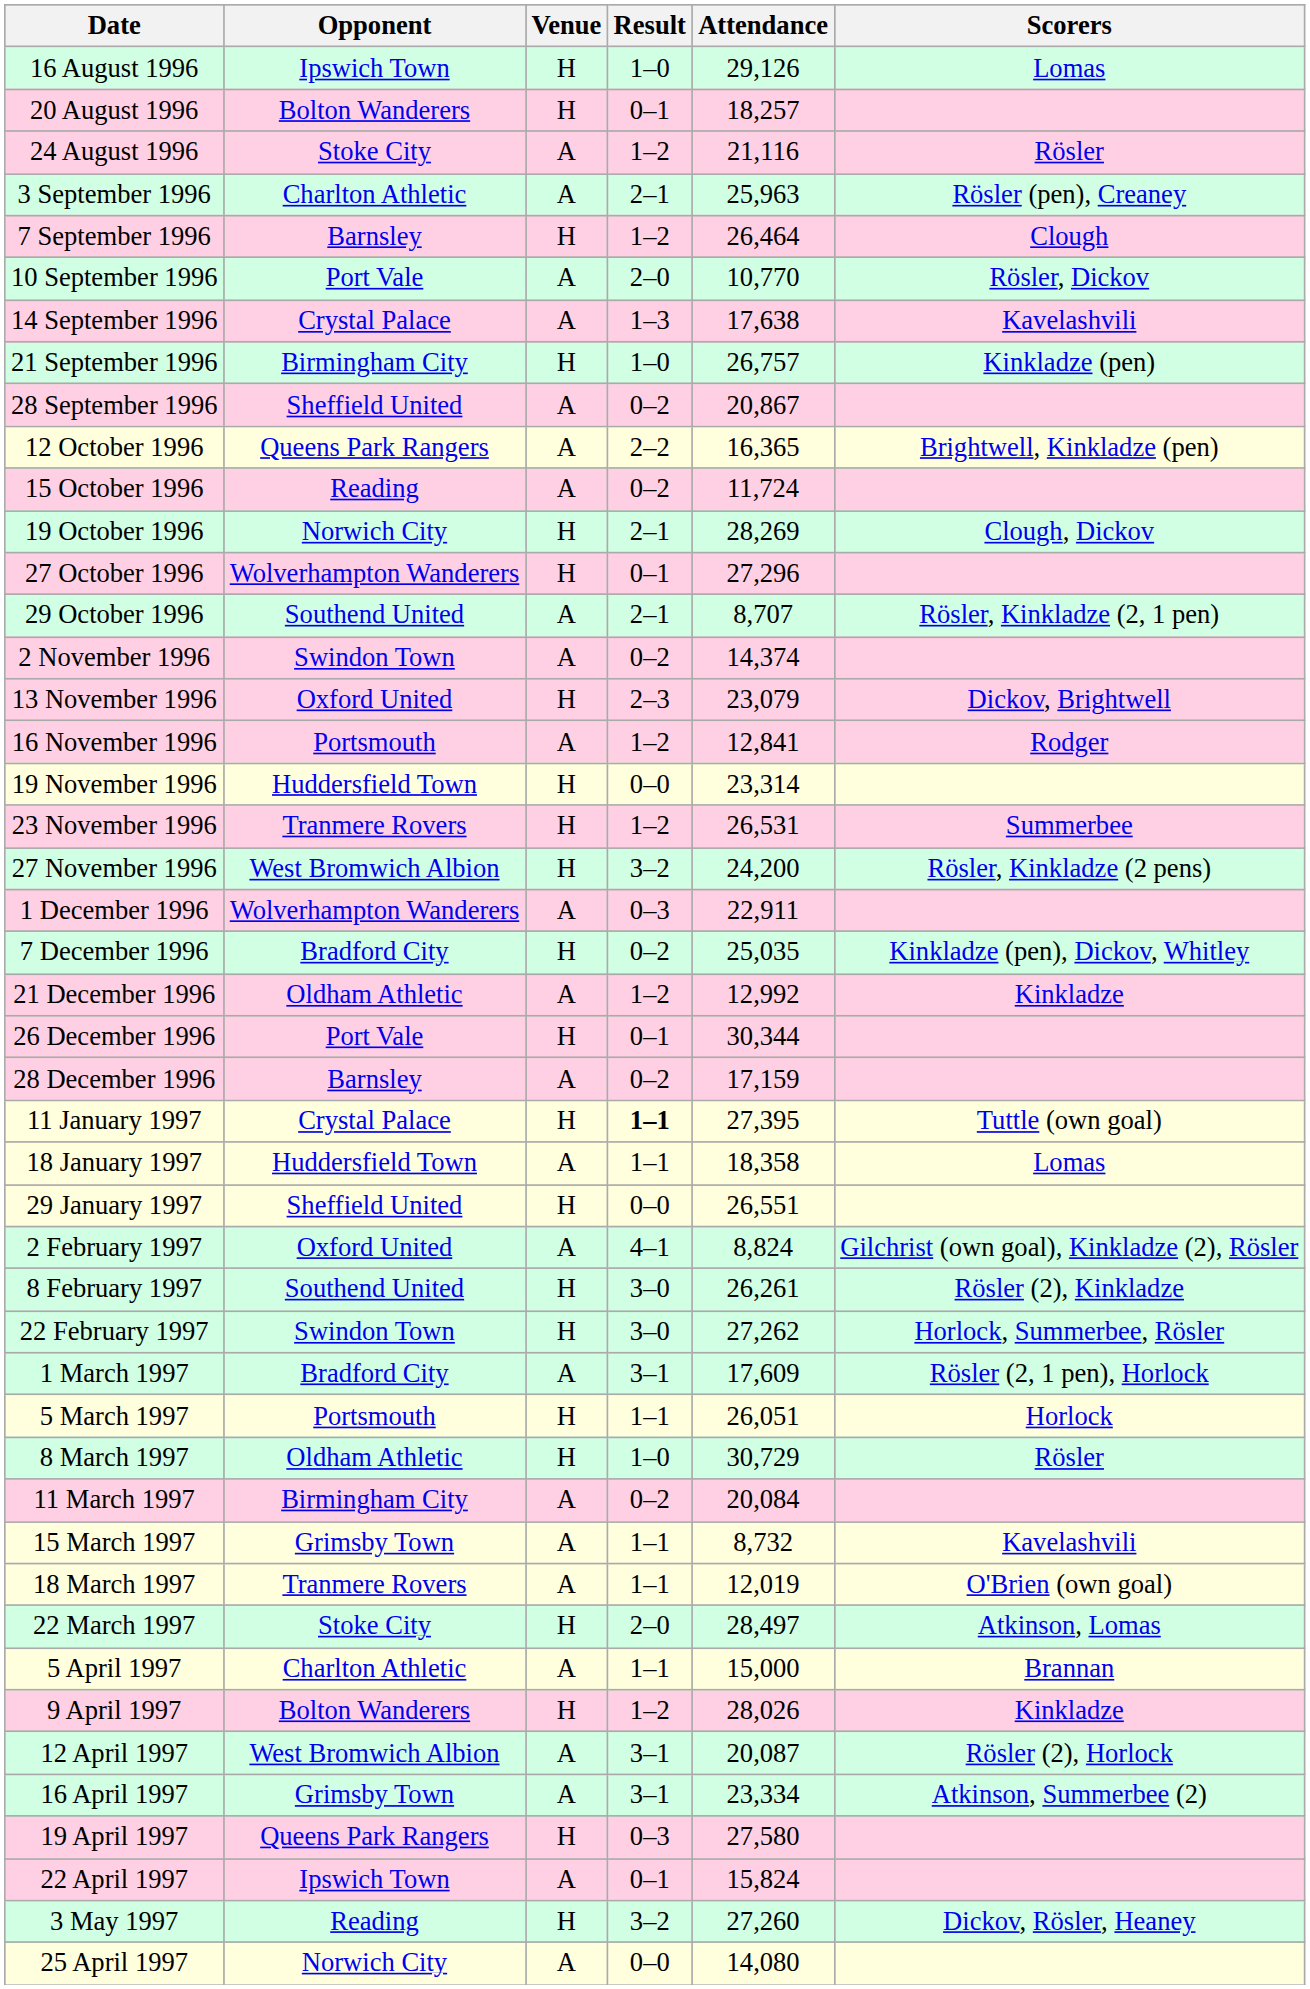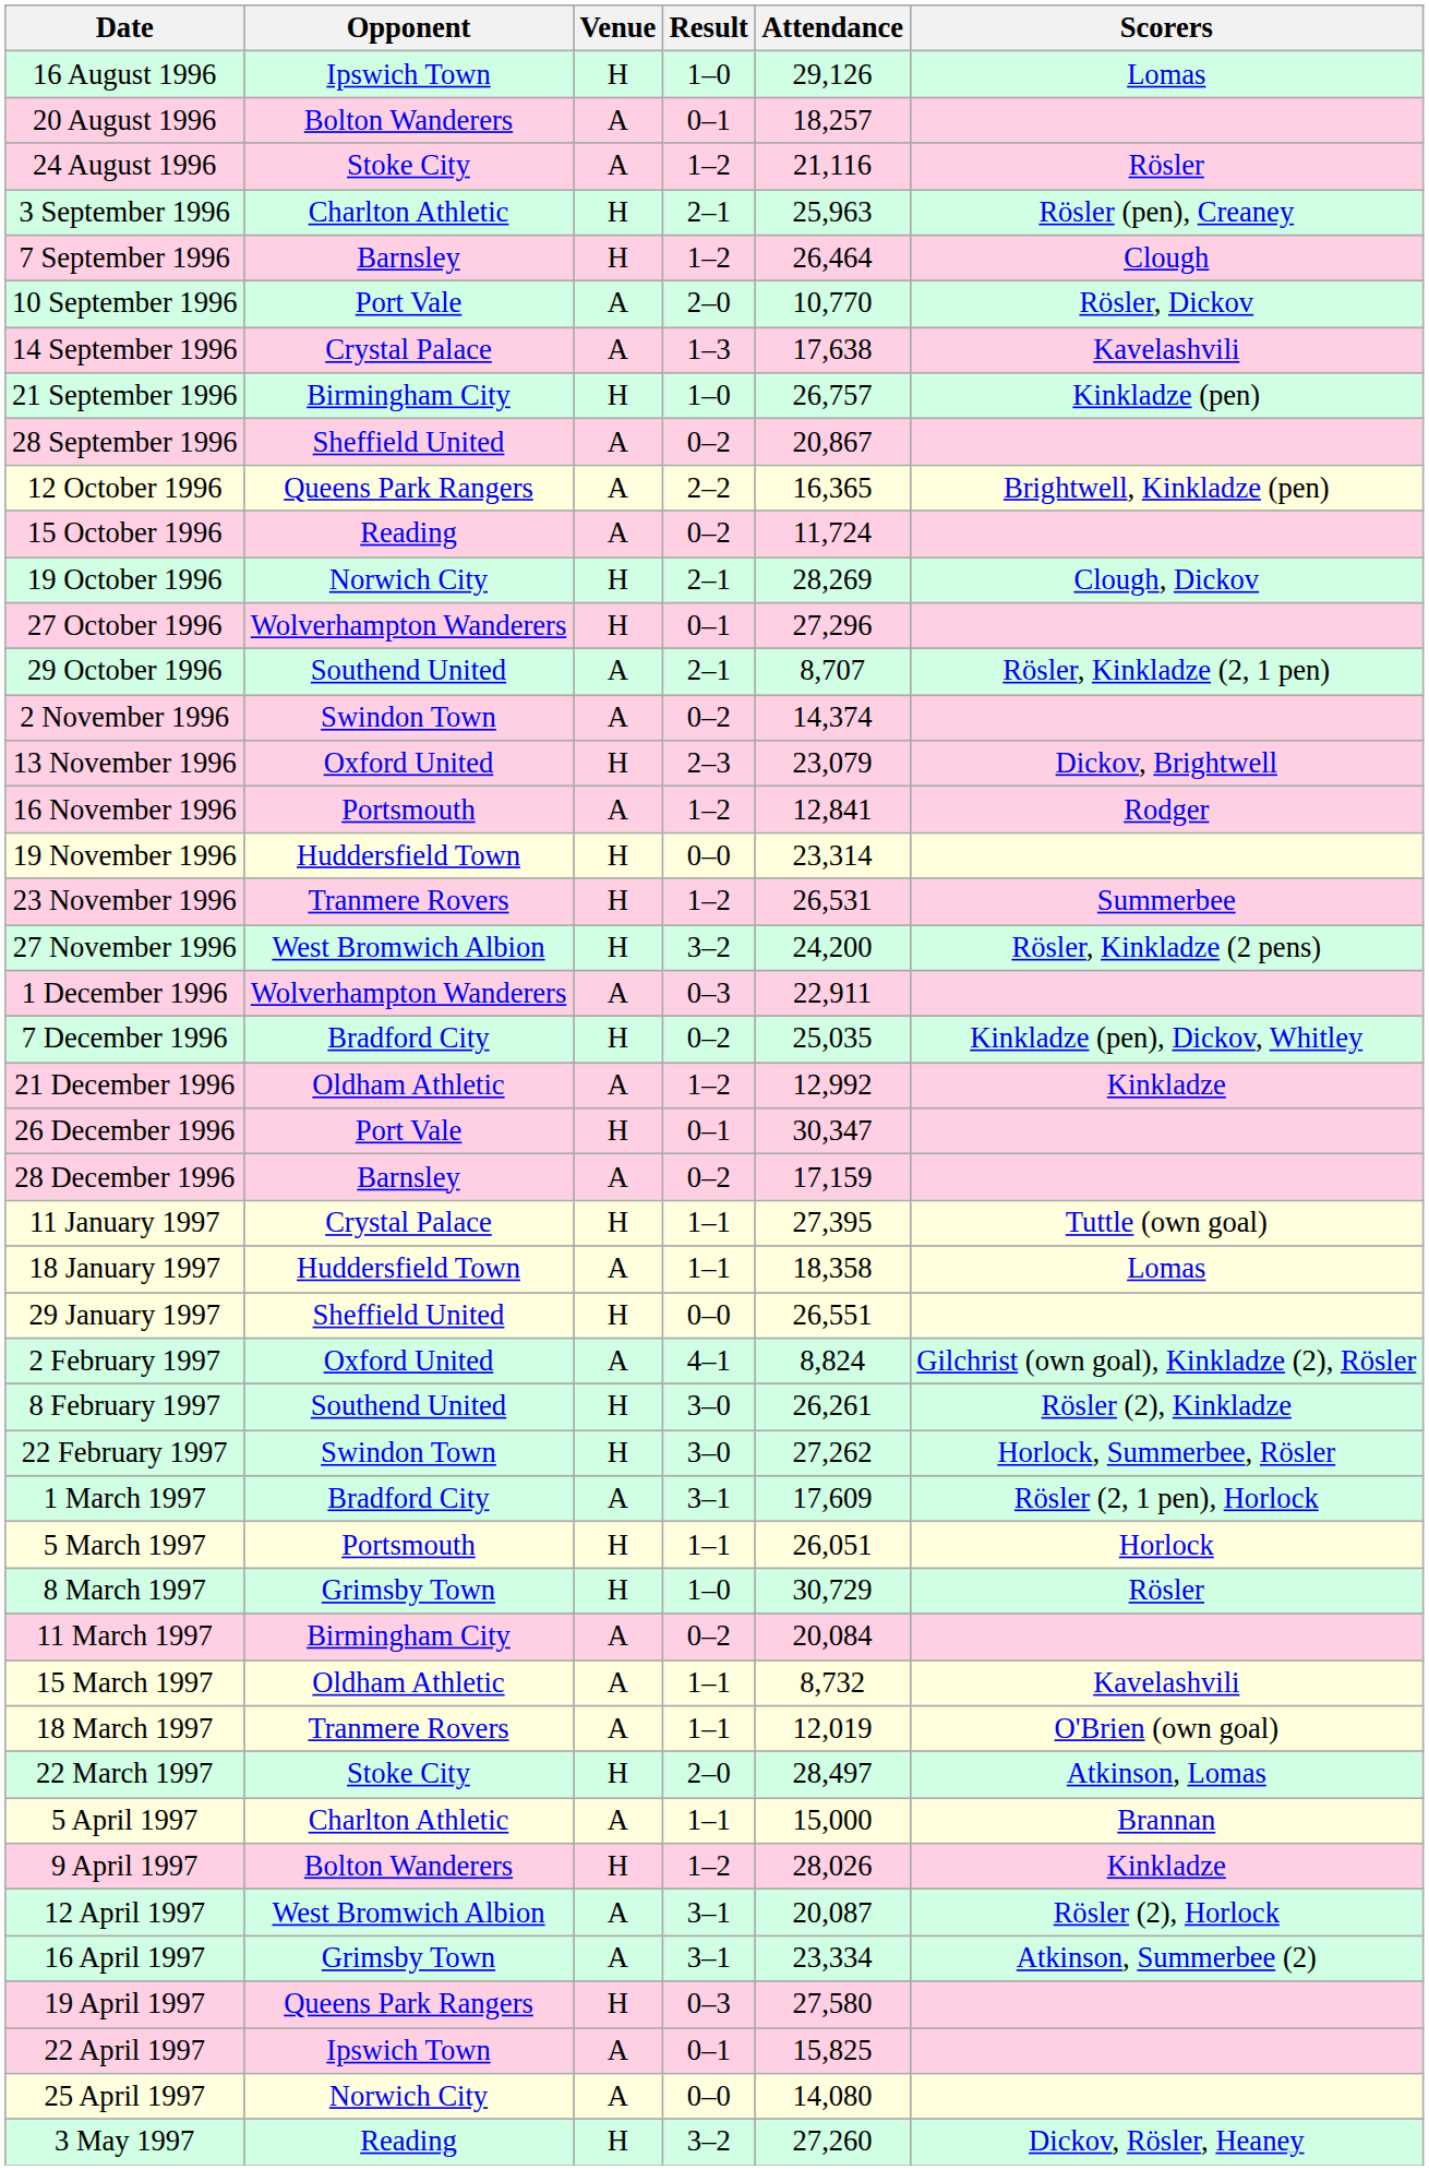20 August 1996 | Venue: H -> A
3 September 1996 | Venue: A -> H
26 December 1996 | Attendance: 30,344 -> 30,347
11 January 1997 | Result: bold -> normal
8 March 1997 | Opponent: Oldham Athletic -> Grimsby Town
15 March 1997 | Opponent: Grimsby Town -> Oldham Athletic
22 April 1997 | Attendance: 15,824 -> 15,825
rows swapped: 25 April 1997 <-> 3 May 1997
